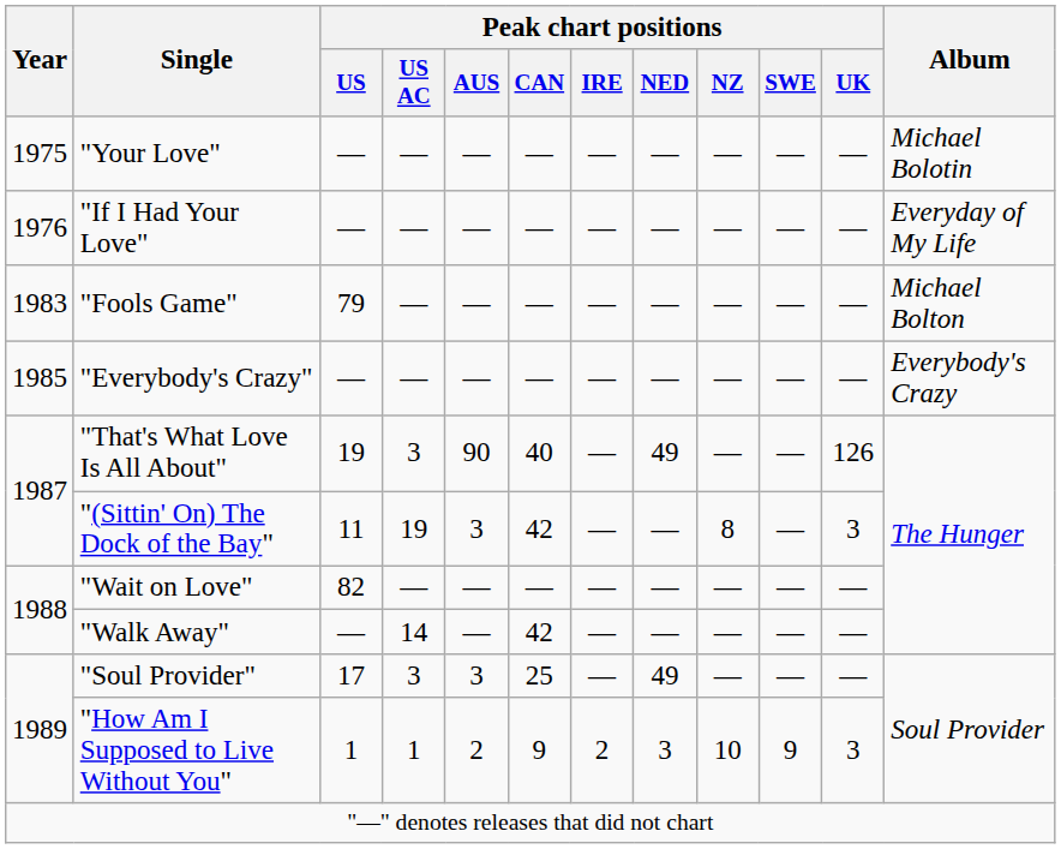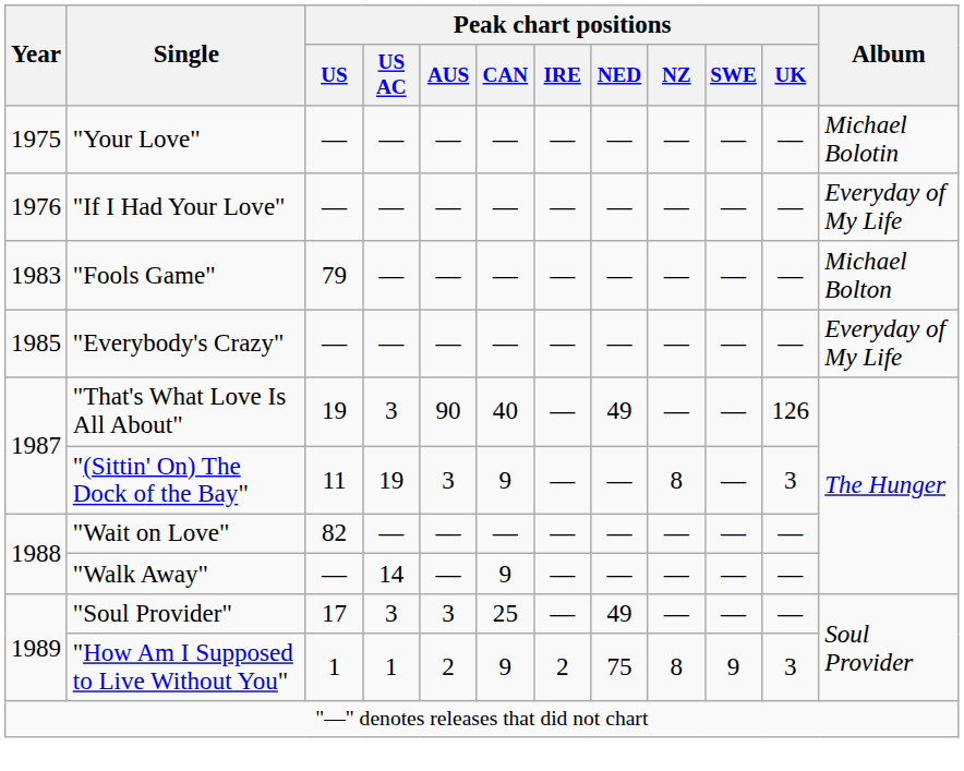"Everybody's Crazy" | Album: Everybody's Crazy -> Everyday of My Life
"(Sittin' On) The Dock of the Bay" | Peak chart positions / CAN: 42 -> 9
"Walk Away" | Peak chart positions / CAN: 42 -> 9
"How Am I Supposed to Live Without You" | Peak chart positions / NED: 3 -> 75
"How Am I Supposed to Live Without You" | Peak chart positions / NZ: 10 -> 8
